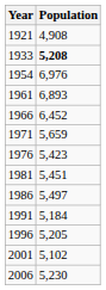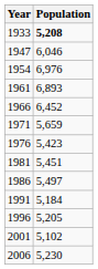- row: 1921 | 4,908
+ row: 1947 | 6,046
